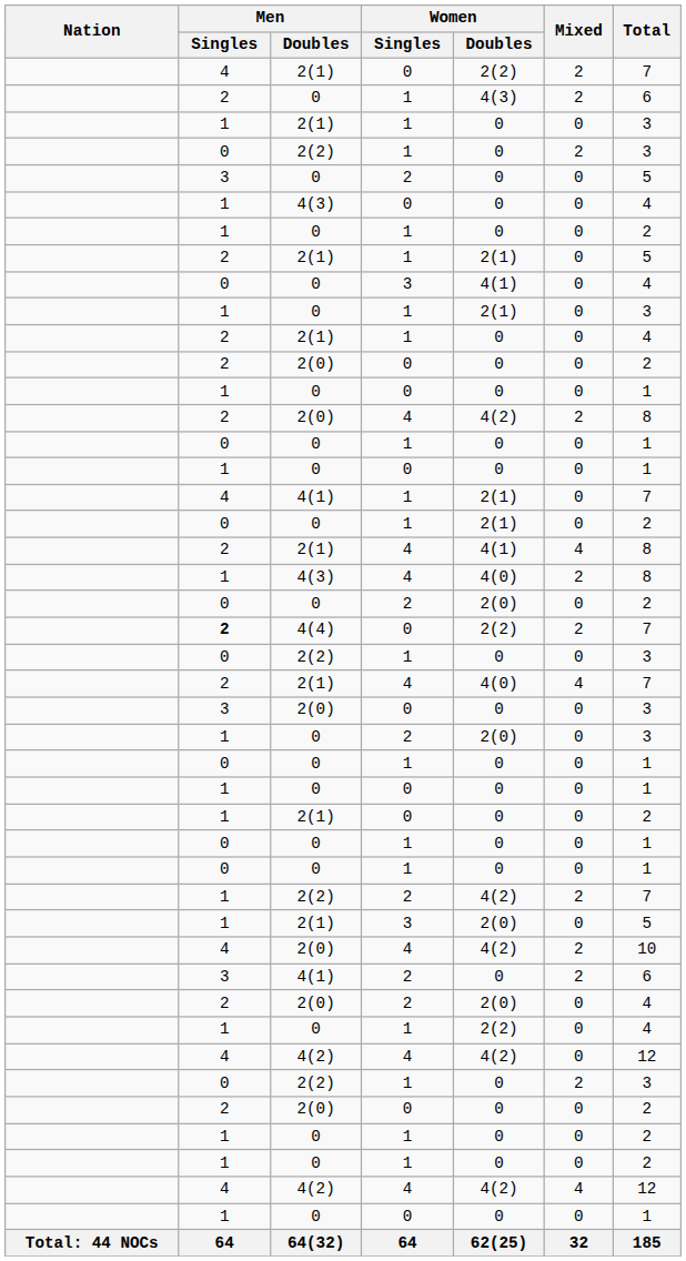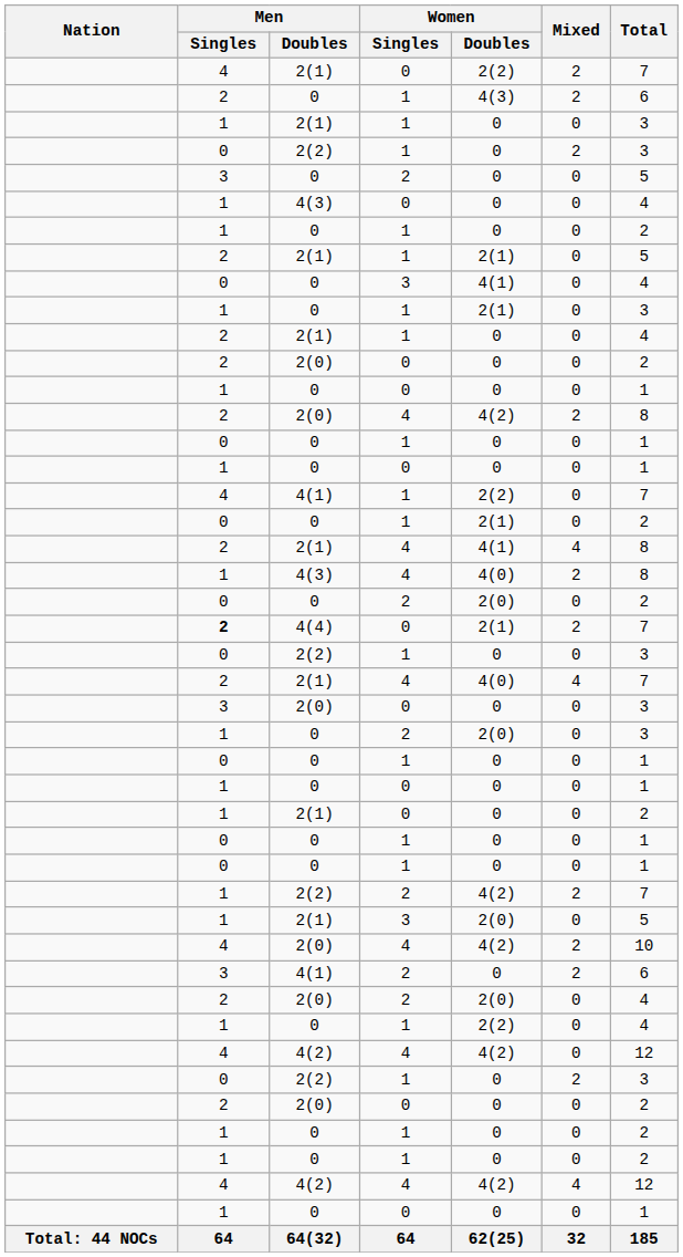4(1) / 1 | Women / Doubles: 2(1) -> 2(2)
4(4) | Women / Doubles: 2(2) -> 2(1)
